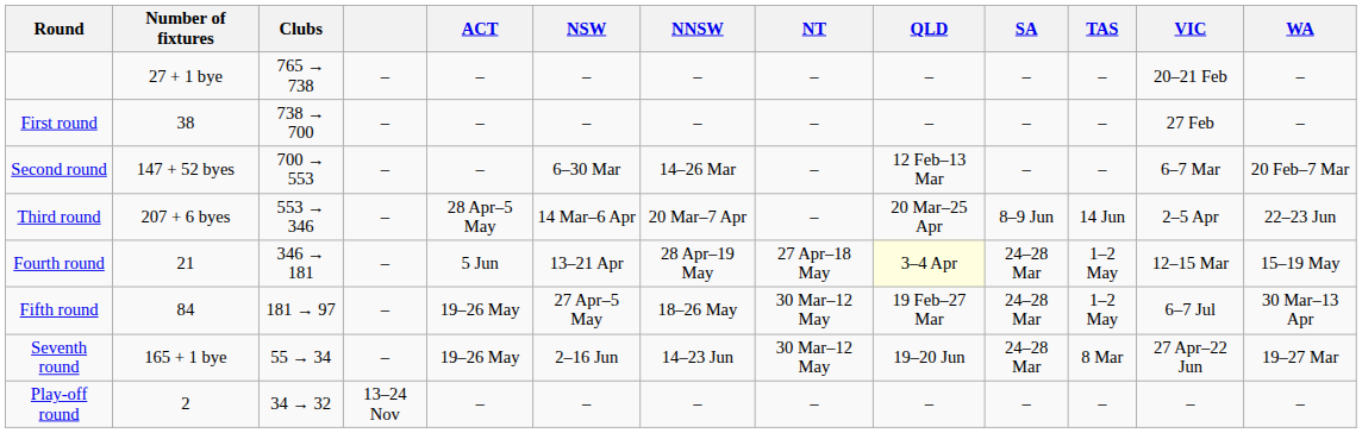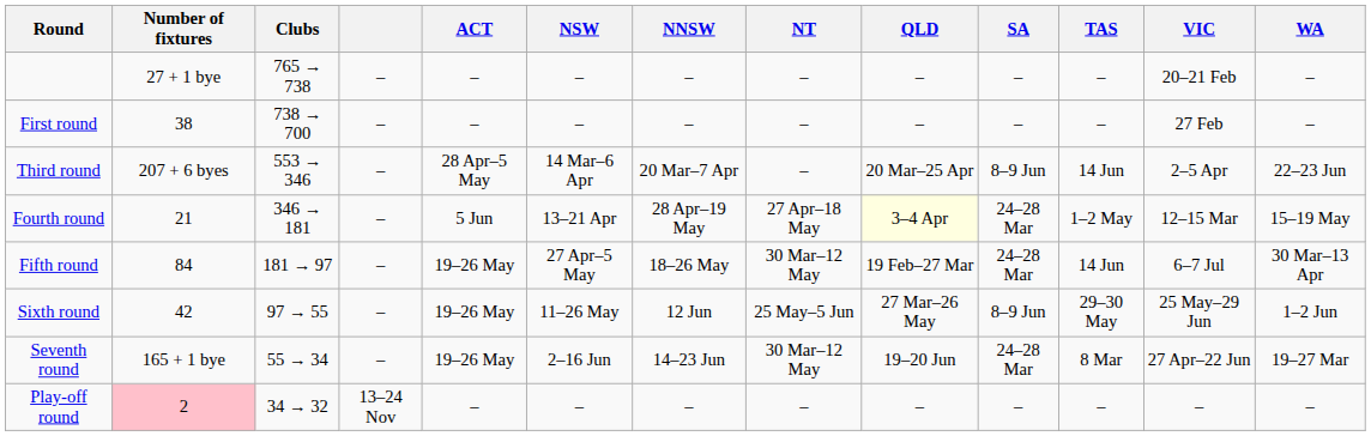- row: Second round | 147 + 52 byes | 700 → 553 | – | – | 6–30 Mar | 14–26 Mar | – | 12 Feb–13 Mar | – | – | 6–7 Mar | 20 Feb–7 Mar
Fifth round | TAS: 1–2 May -> 14 Jun
+ row: Sixth round | 42 | 97 → 55 | – | 19–26 May | 11–26 May | 12 Jun | 25 May–5 Jun | 27 Mar–26 May | 8–9 Jun | 29–30 May | 25 May–29 Jun | 1–2 Jun
Play-off round | Number of fixtures: no background -> pink background
